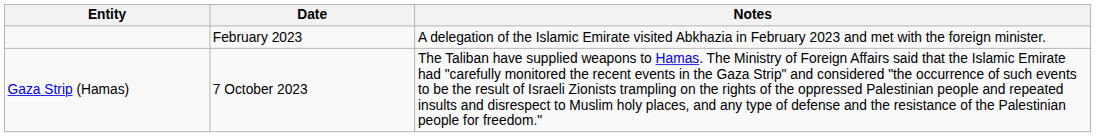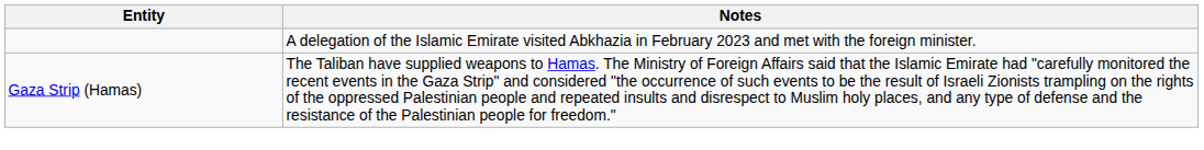- column: Date | February 2023 | 7 October 2023
